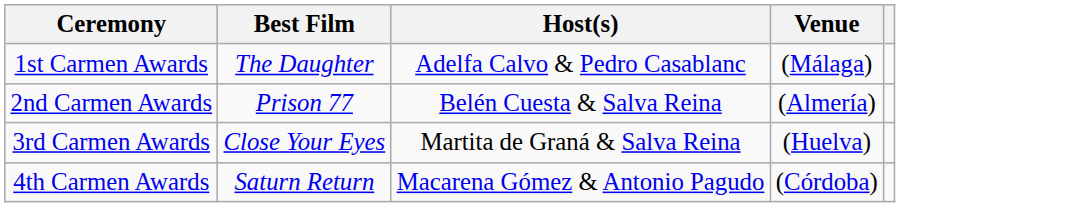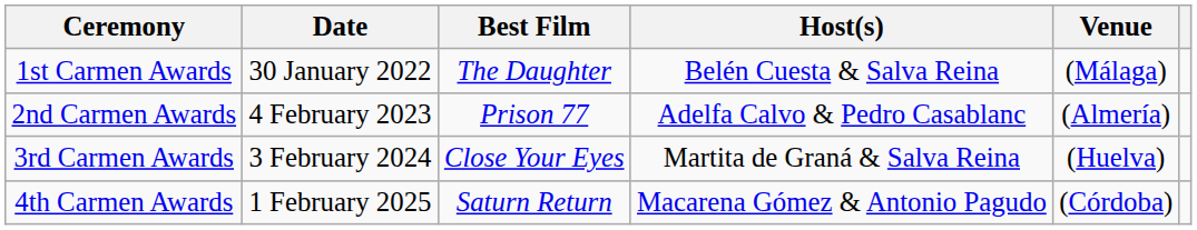+ column: Date | 30 January 2022 | 4 February 2023 | 3 February 2024 | 1 February 2025
1st Carmen Awards | Host(s): Adelfa Calvo & Pedro Casablanc -> Belén Cuesta & Salva Reina
2nd Carmen Awards | Host(s): Belén Cuesta & Salva Reina -> Adelfa Calvo & Pedro Casablanc
